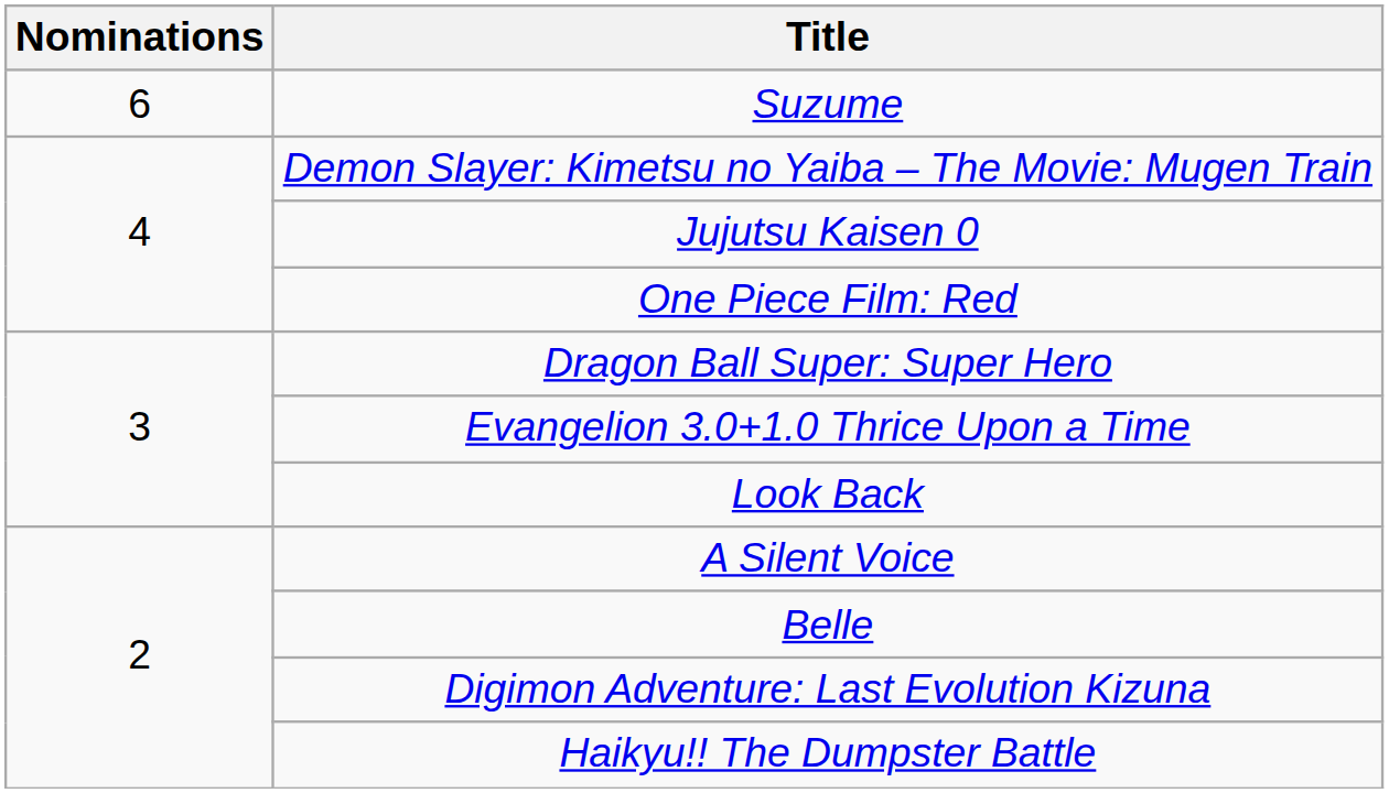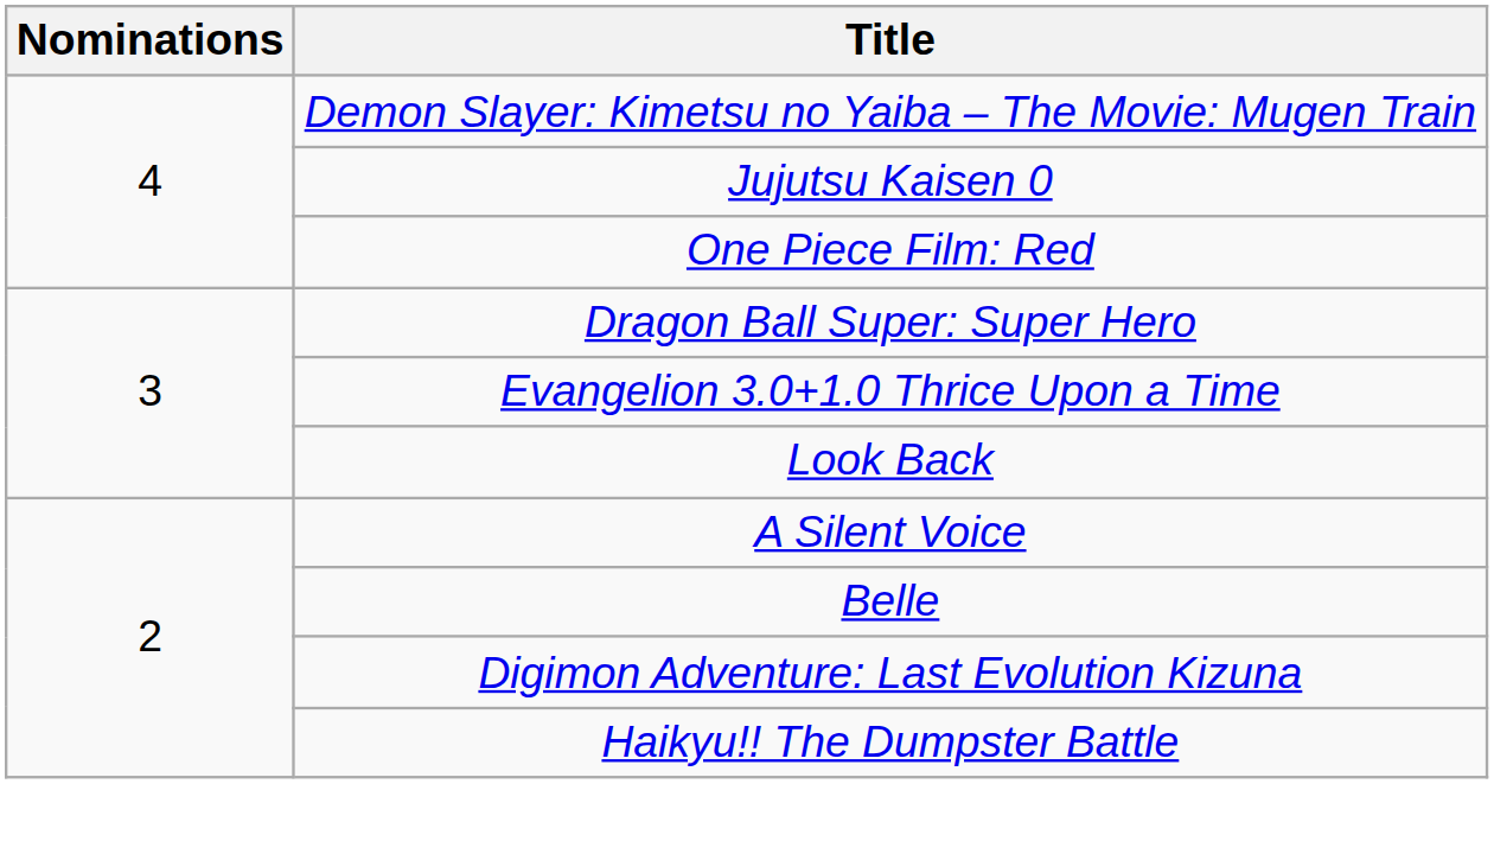- row: 6 | Suzume
